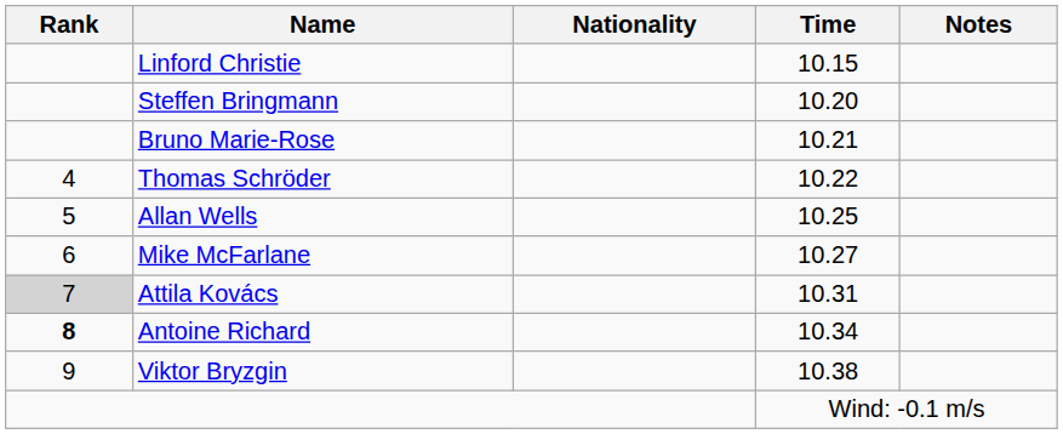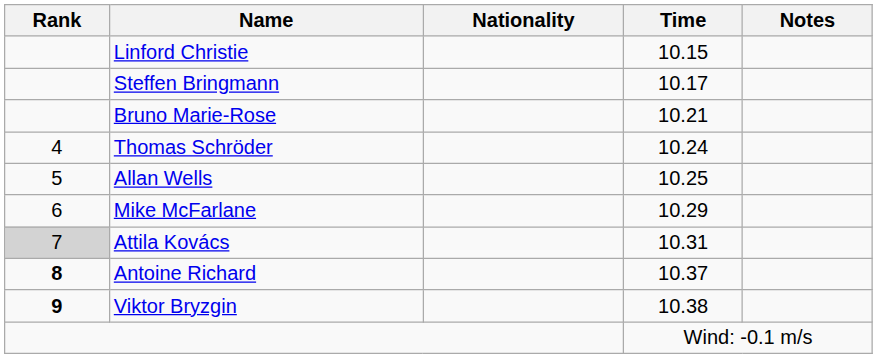Steffen Bringmann | Time: 10.20 -> 10.17
Thomas Schröder | Time: 10.22 -> 10.24
Mike McFarlane | Time: 10.27 -> 10.29
Antoine Richard | Time: 10.34 -> 10.37
Viktor Bryzgin | Rank: normal -> bold
